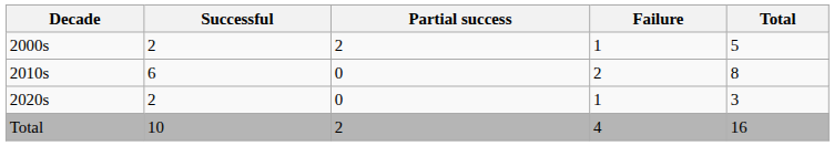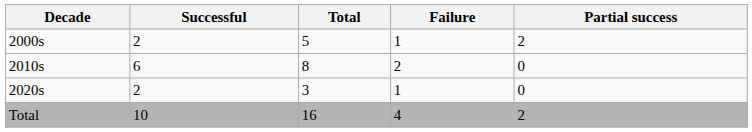columns swapped: Partial success <-> Total
